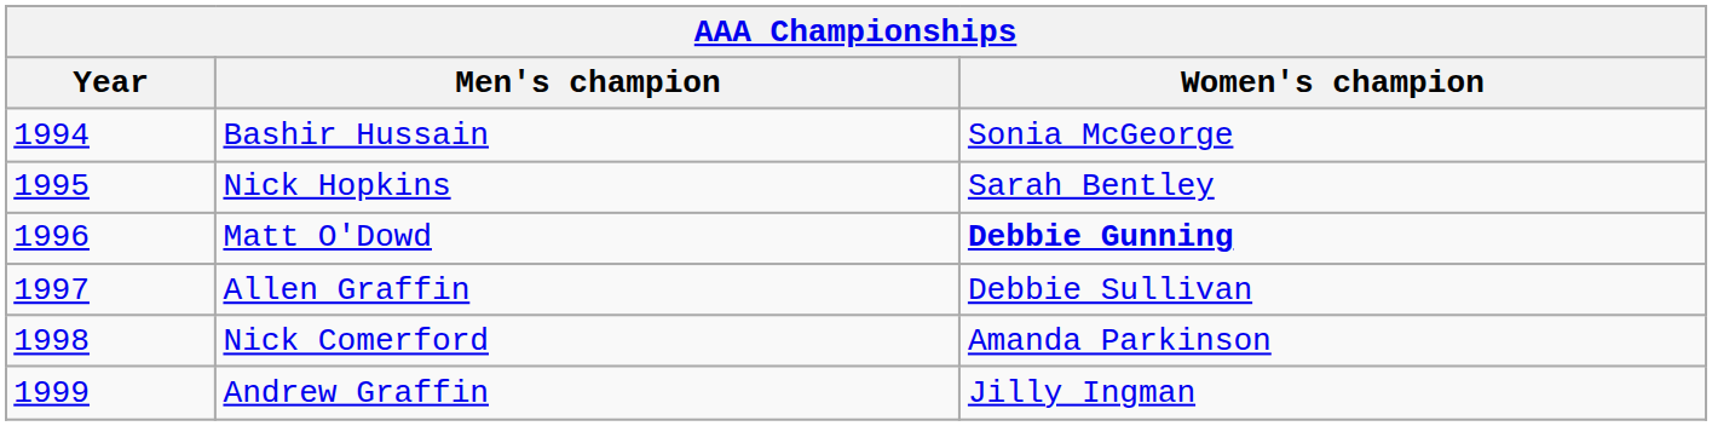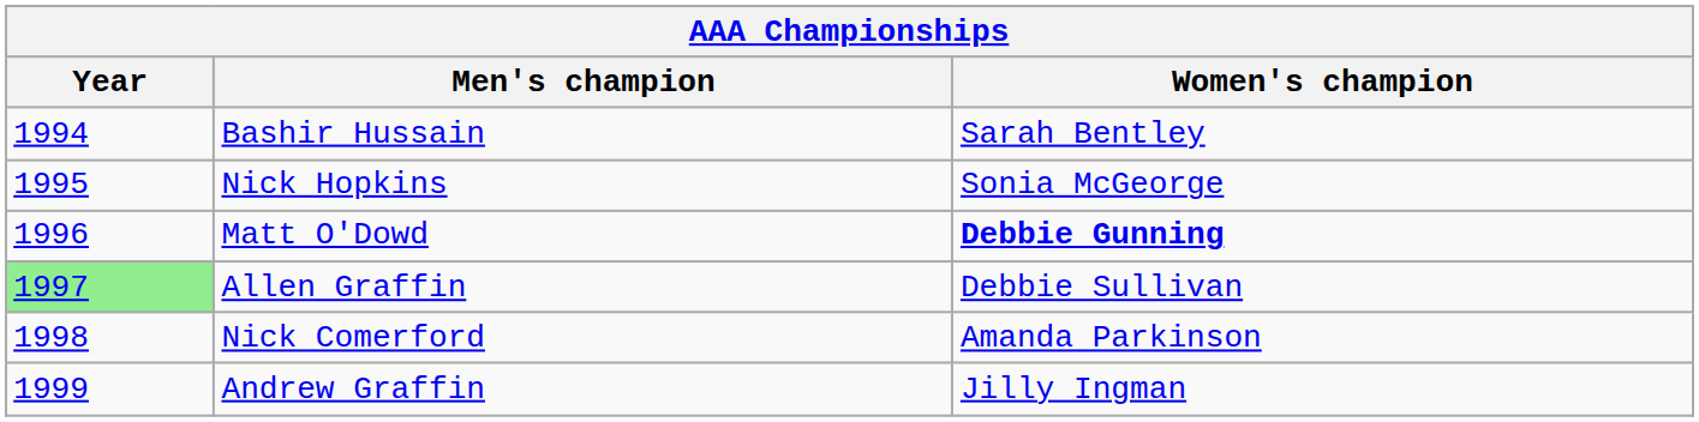Bashir Hussain | Women's champion: Sonia McGeorge -> Sarah Bentley
Nick Hopkins | Women's champion: Sarah Bentley -> Sonia McGeorge
Allen Graffin | Year: no background -> lightgreen background
